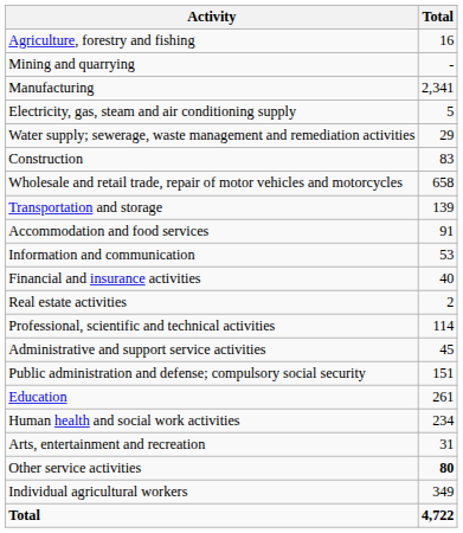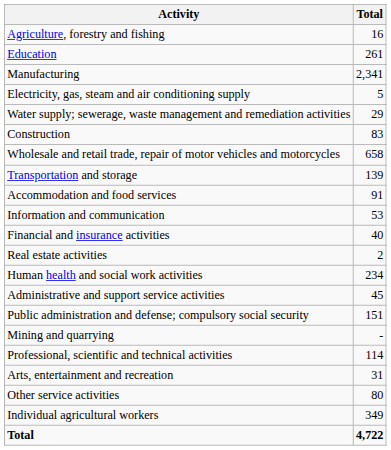rows swapped: Mining and quarrying <-> Education
rows swapped: Professional, scientific and technical activities <-> Human health and social work activities
Other service activities | Total: bold -> normal
